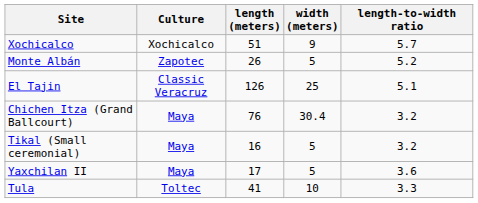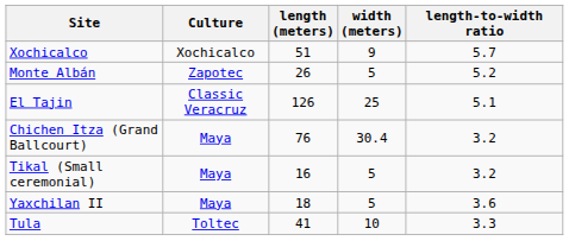Yaxchilan II | length (meters): 17 -> 18
